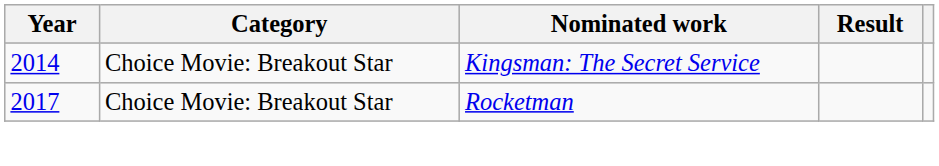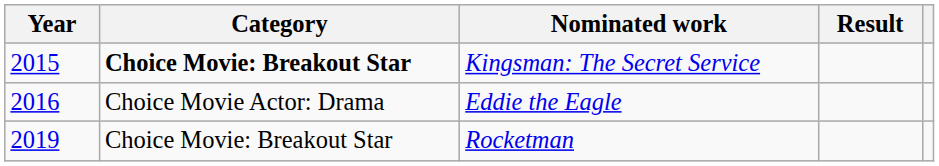Kingsman: The Secret Service | Year: 2014 -> 2015
Kingsman: The Secret Service | Category: normal -> bold
+ row: 2016 | Choice Movie Actor: Drama | Eddie the Eagle
Rocketman | Year: 2017 -> 2019
